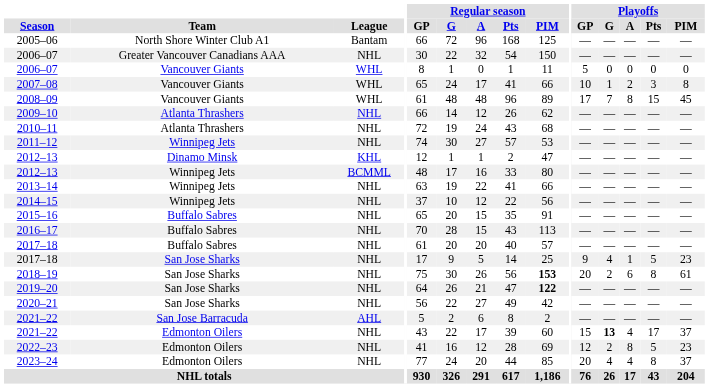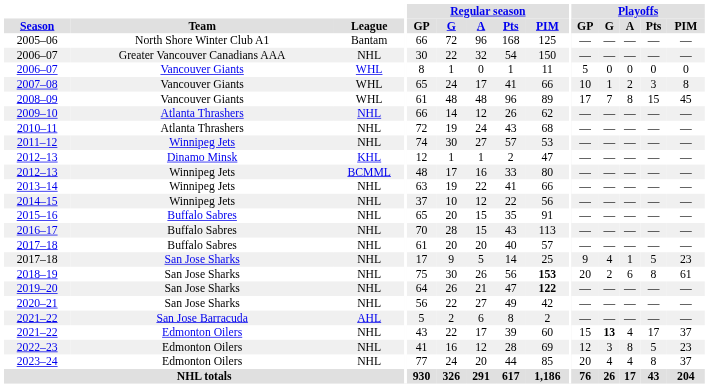2022–23 | Playoffs / G: 2 -> 3
